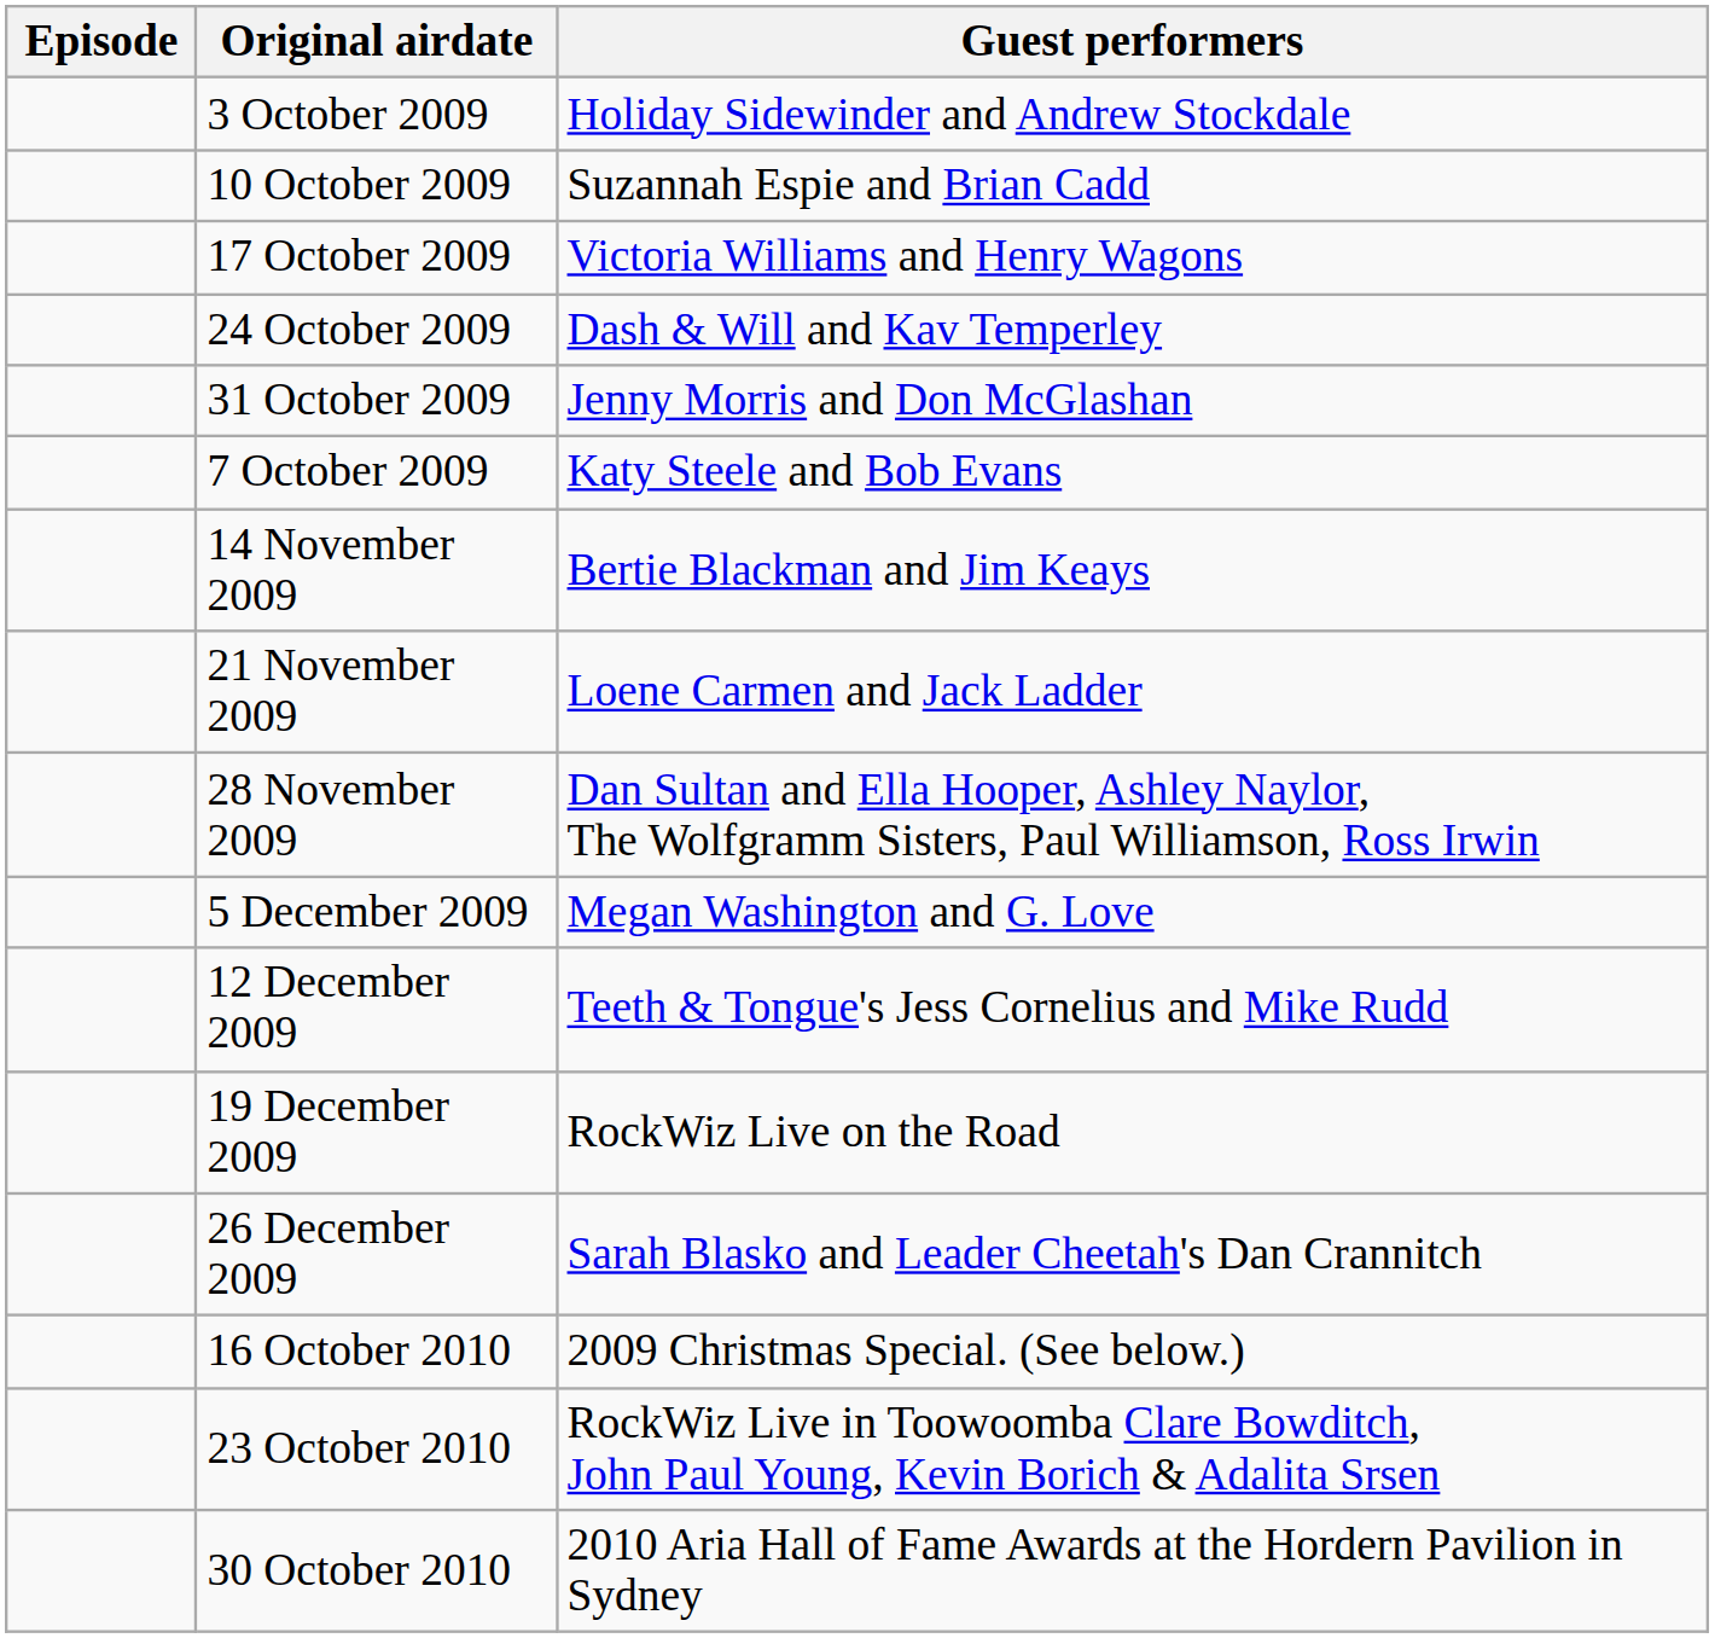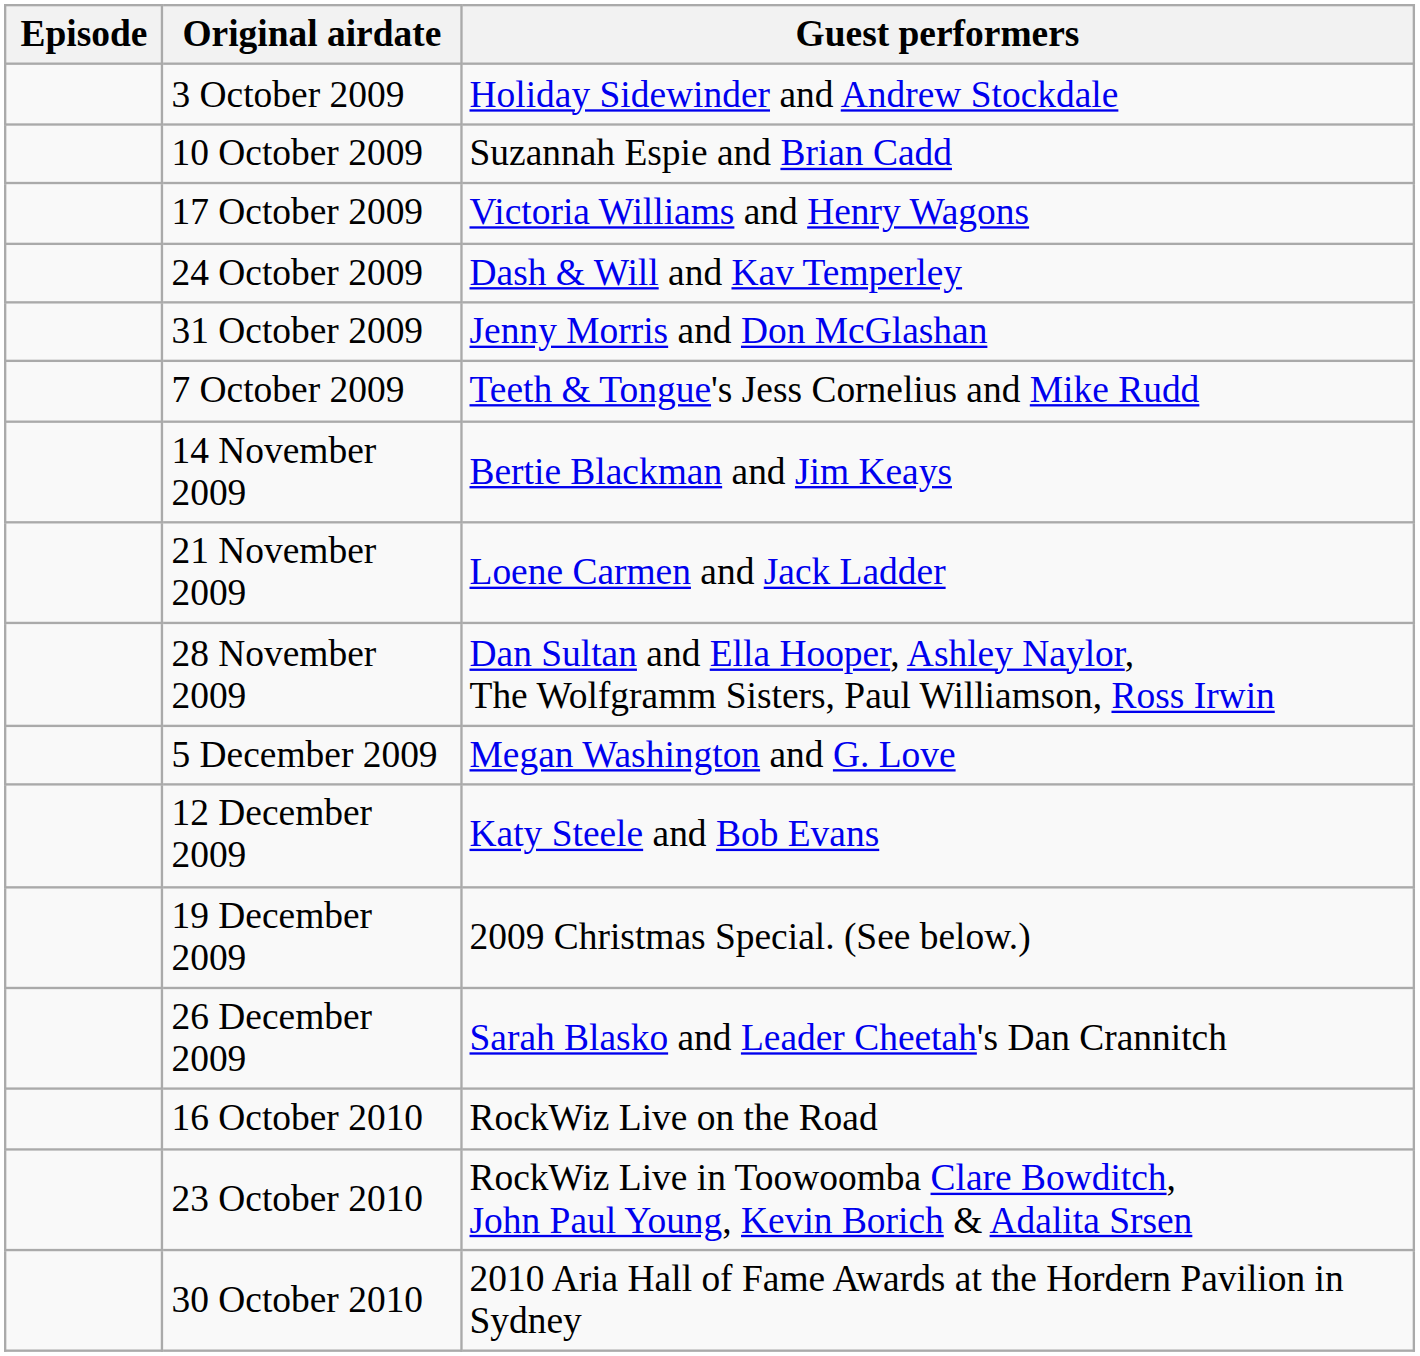7 October 2009 | Guest performers: Katy Steele and Bob Evans -> Teeth & Tongue's Jess Cornelius and Mike Rudd
12 December 2009 | Guest performers: Teeth & Tongue's Jess Cornelius and Mike Rudd -> Katy Steele and Bob Evans
19 December 2009 | Guest performers: RockWiz Live on the Road -> 2009 Christmas Special. (See below.)
16 October 2010 | Guest performers: 2009 Christmas Special. (See below.) -> RockWiz Live on the Road
